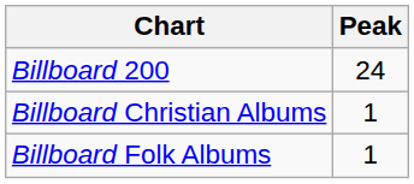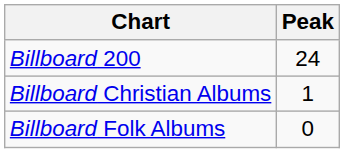Billboard Folk Albums | Peak: 1 -> 0
